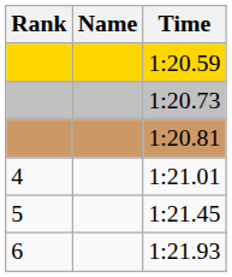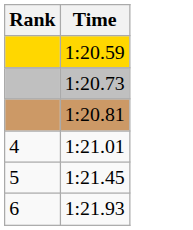- column: Name
